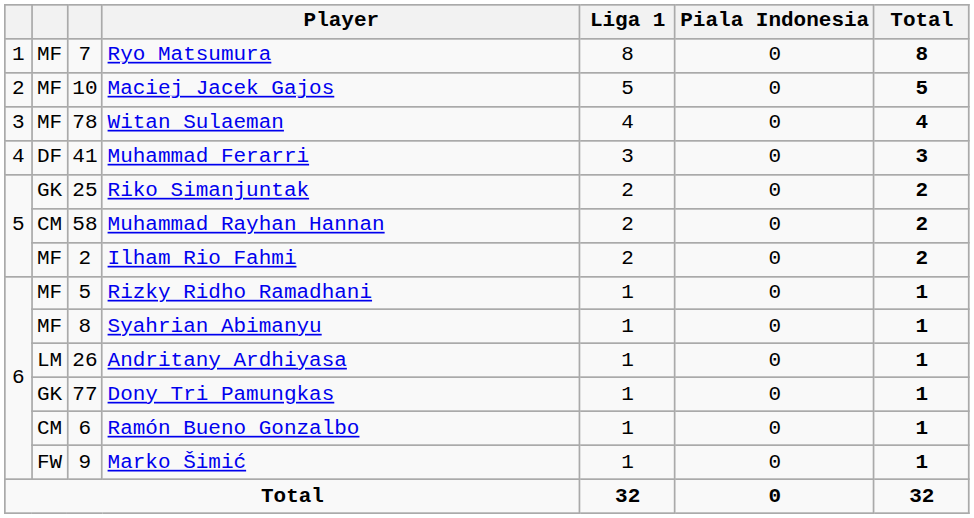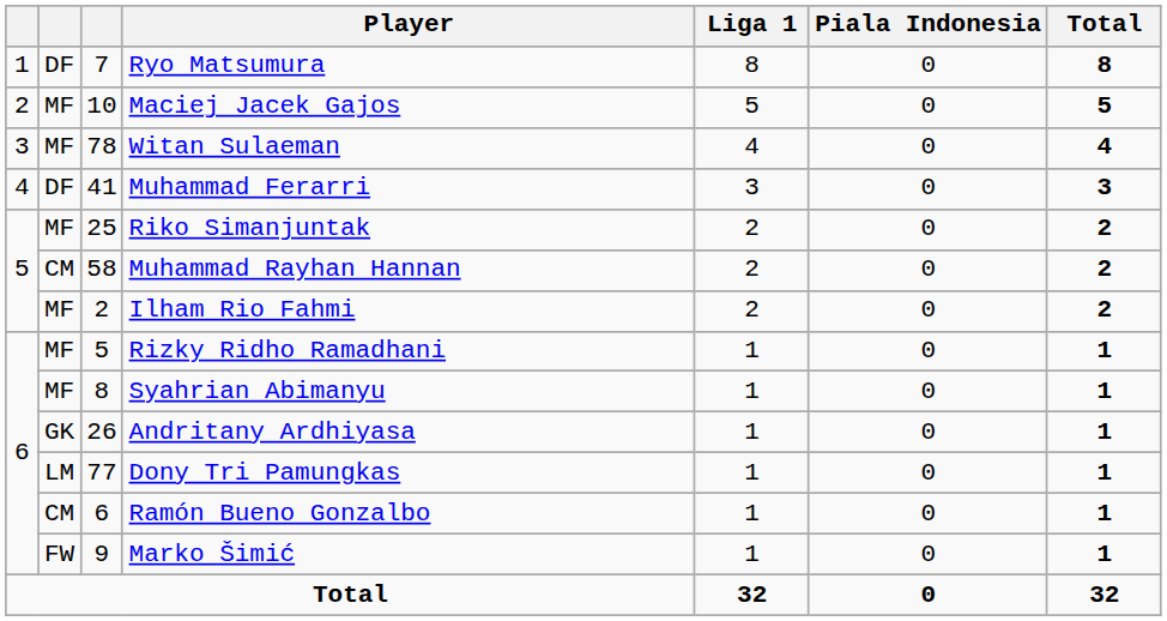Ryo Matsumura | column 2: MF -> DF
Riko Simanjuntak | column 2: GK -> MF
Andritany Ardhiyasa | column 2: LM -> GK
Dony Tri Pamungkas | column 2: GK -> LM
